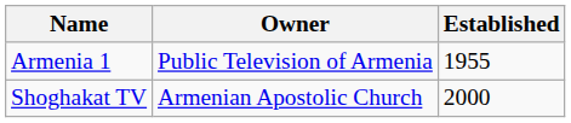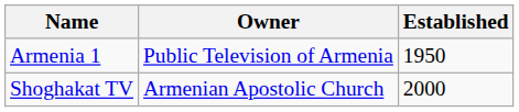Armenia 1 | Established: 1955 -> 1950
